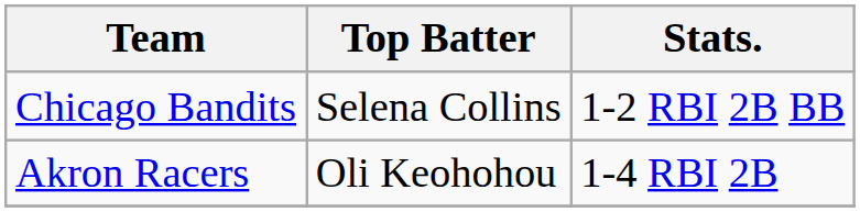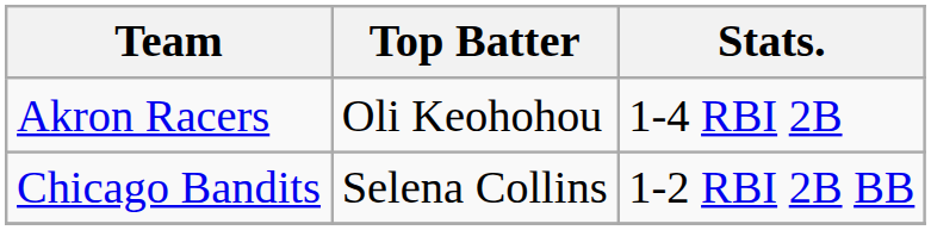rows swapped: Akron Racers <-> Chicago Bandits
